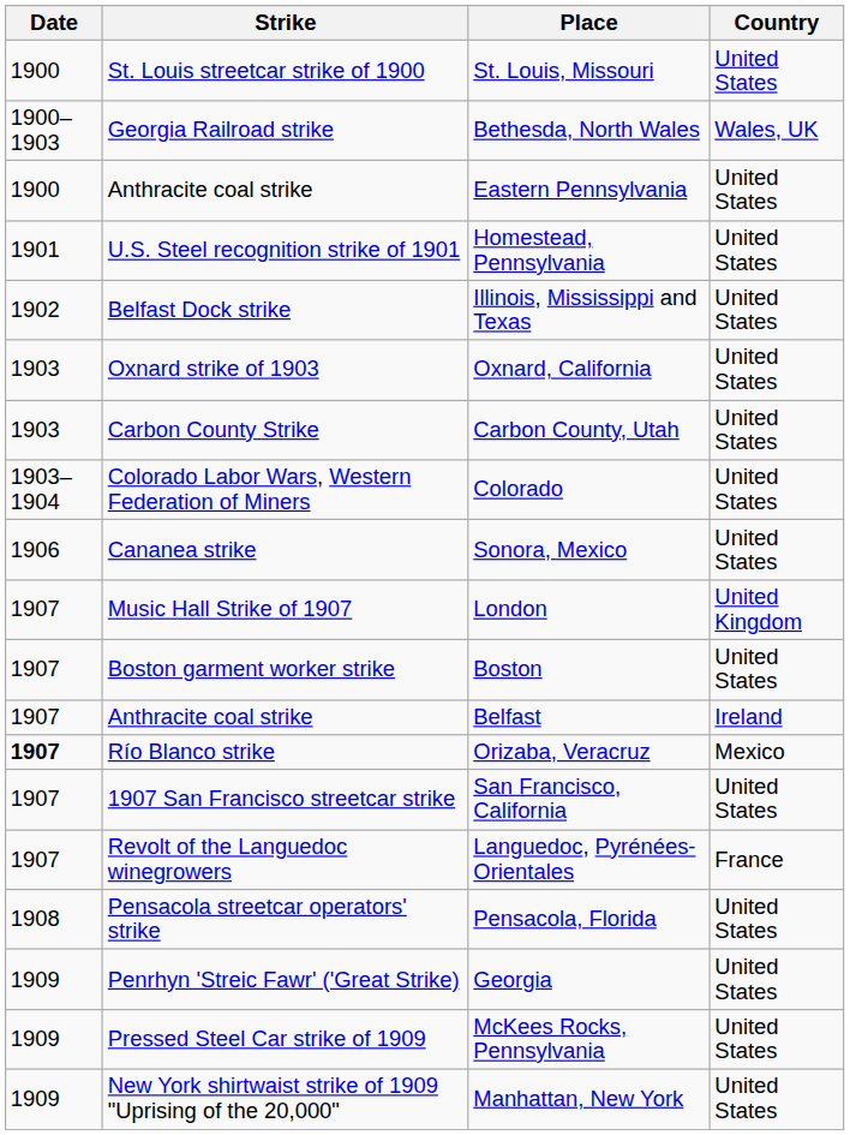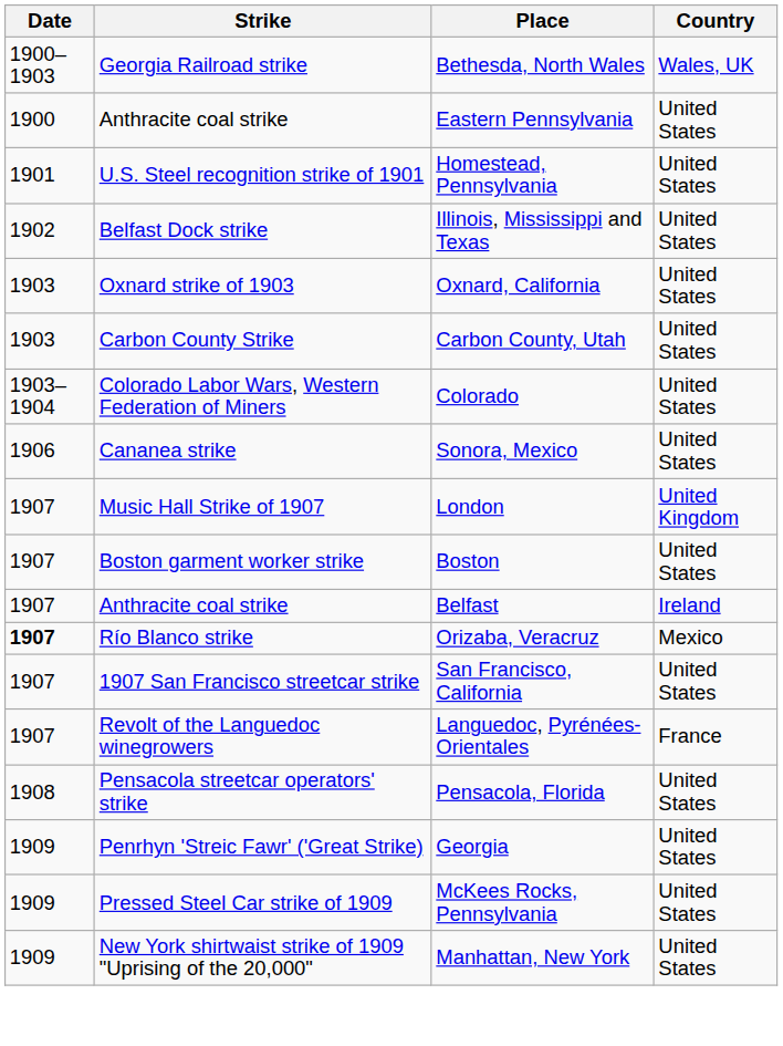- row: 1900 | St. Louis streetcar strike of 1900 | St. Louis, Missouri | United States
